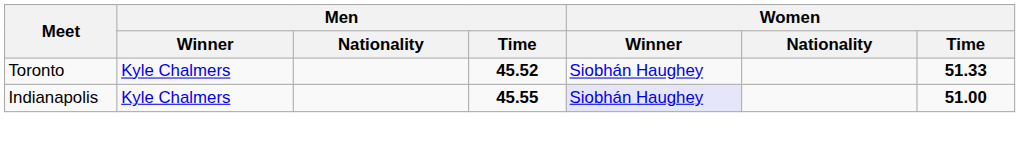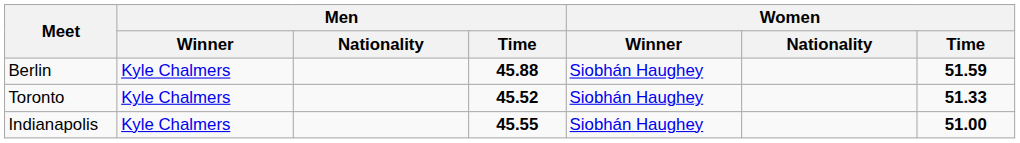+ row: Berlin | Kyle Chalmers | 45.88 | Siobhán Haughey | 51.59
Indianapolis | Women / Winner: lavender background -> no background
